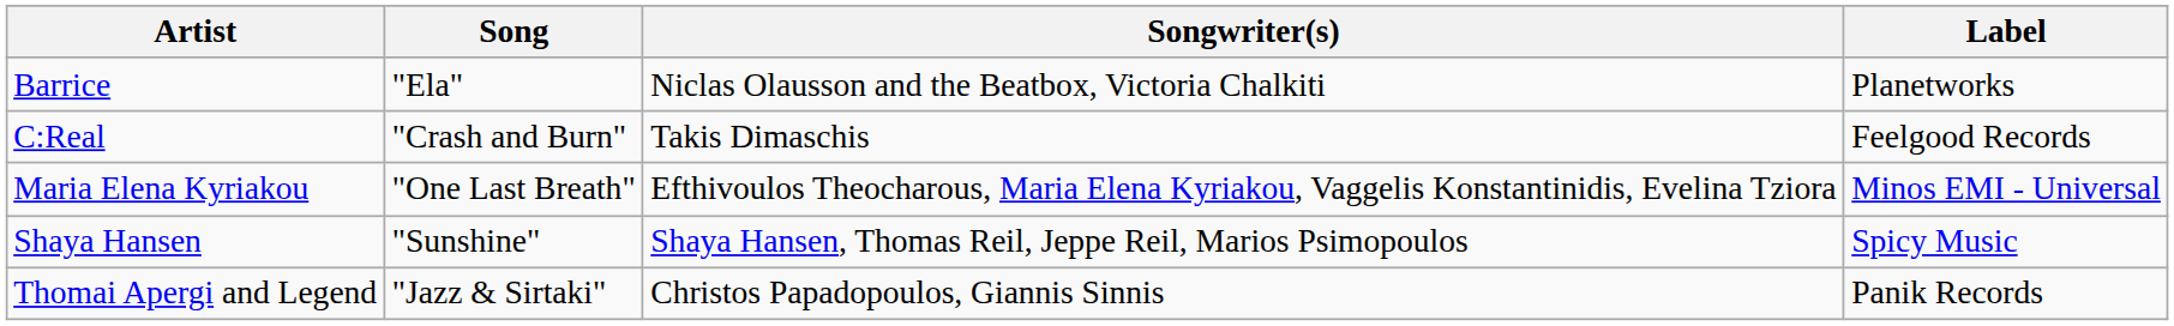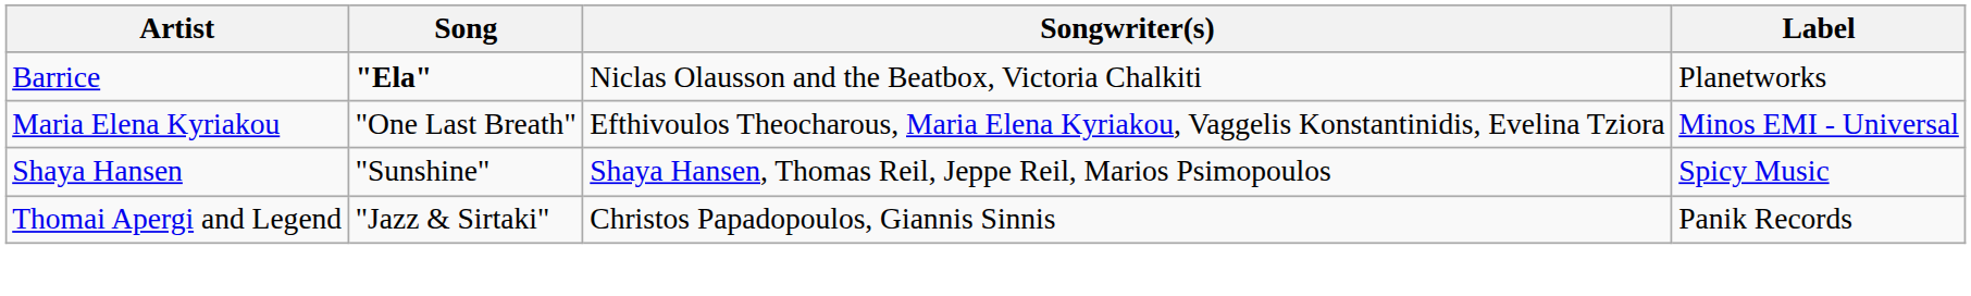Barrice | Song: normal -> bold
- row: C:Real | "Crash and Burn" | Takis Dimaschis | Feelgood Records
